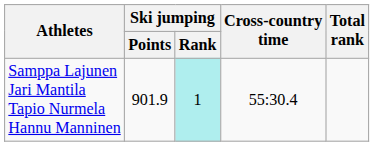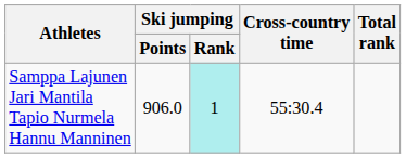Samppa Lajunen Jari Mantila Tapio Nurmela Hannu Manninen | Ski jumping / Points: 901.9 -> 906.0
